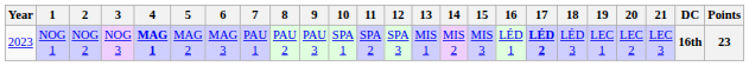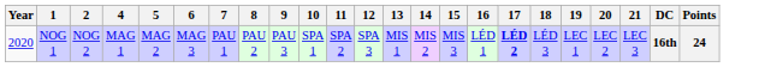- column: 3 | NOG 3
NOG 1 | Year: 2023 -> 2020
NOG 1 | 4: bold -> normal
NOG 1 | Points: 23 -> 24
